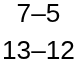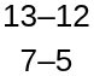rows swapped: 13–12 <-> 7–5
